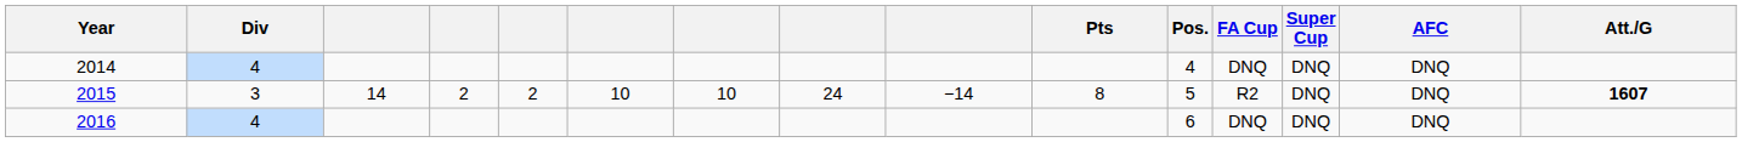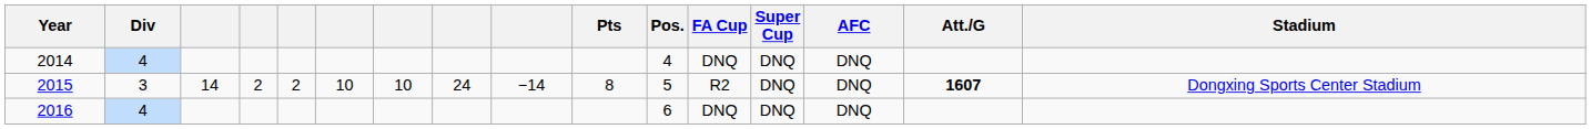+ column: Stadium | Dongxing Sports Center Stadium
